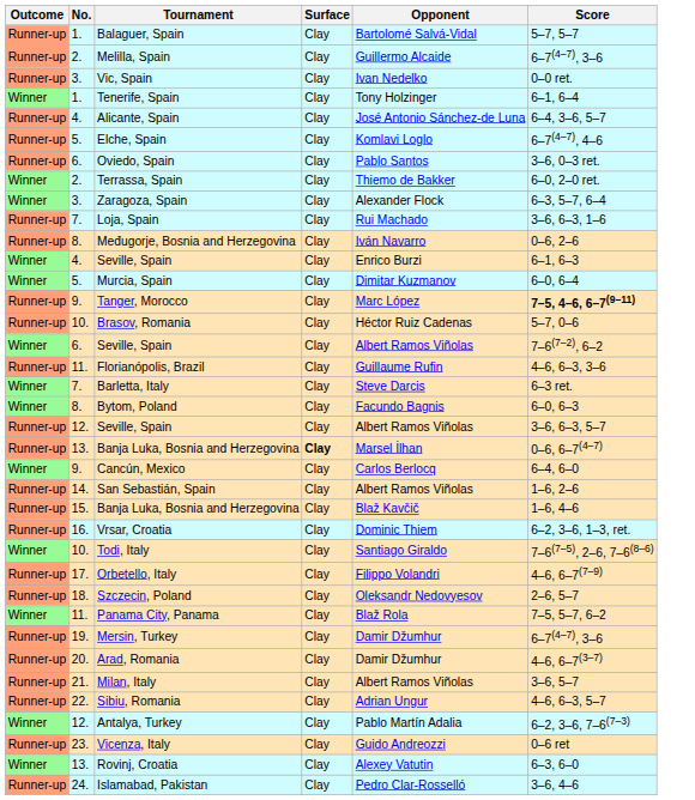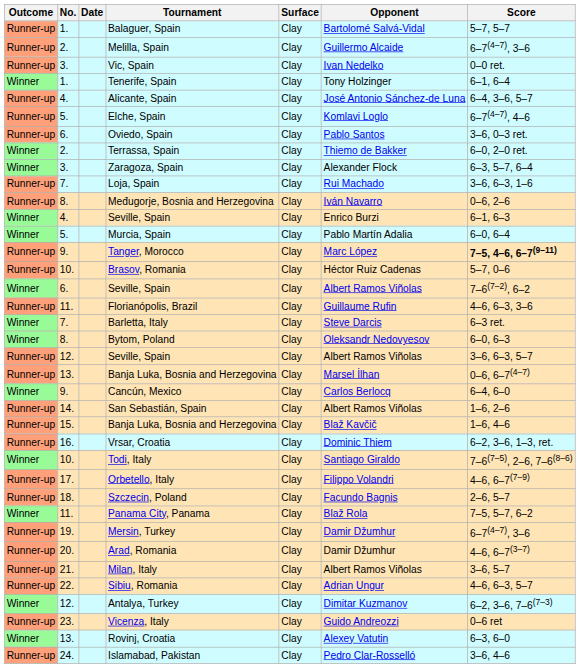+ column: Date
Murcia, Spain | Opponent: Dimitar Kuzmanov -> Pablo Martín Adalia
Bytom, Poland | Opponent: Facundo Bagnis -> Oleksandr Nedovyesov
13. / Banja Luka, Bosnia and Herzegovina | Surface: bold -> normal
Szczecin, Poland | Opponent: Oleksandr Nedovyesov -> Facundo Bagnis
Antalya, Turkey | Opponent: Pablo Martín Adalia -> Dimitar Kuzmanov
